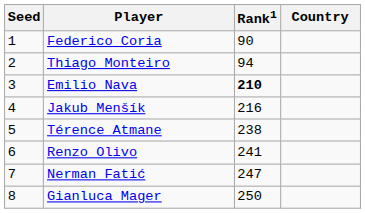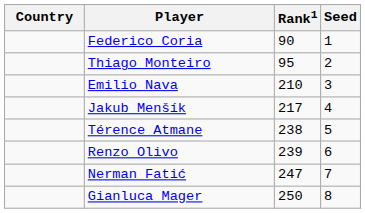columns swapped: Country <-> Seed
Thiago Monteiro | Rank1: 94 -> 95
Emilio Nava | Rank1: bold -> normal
Jakub Menšík | Rank1: 216 -> 217
Renzo Olivo | Rank1: 241 -> 239
